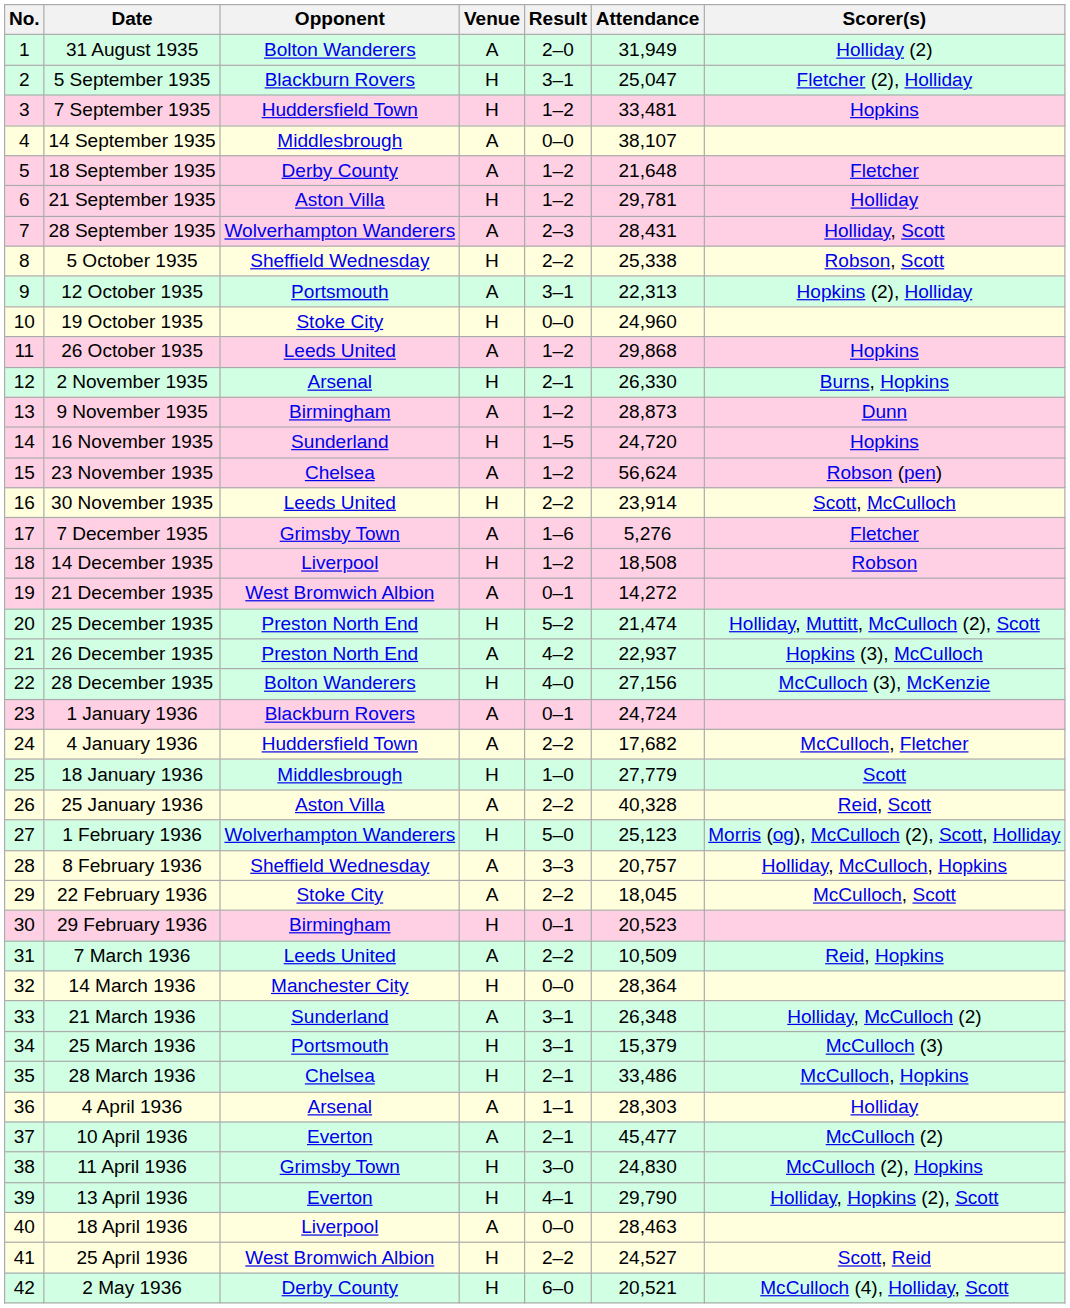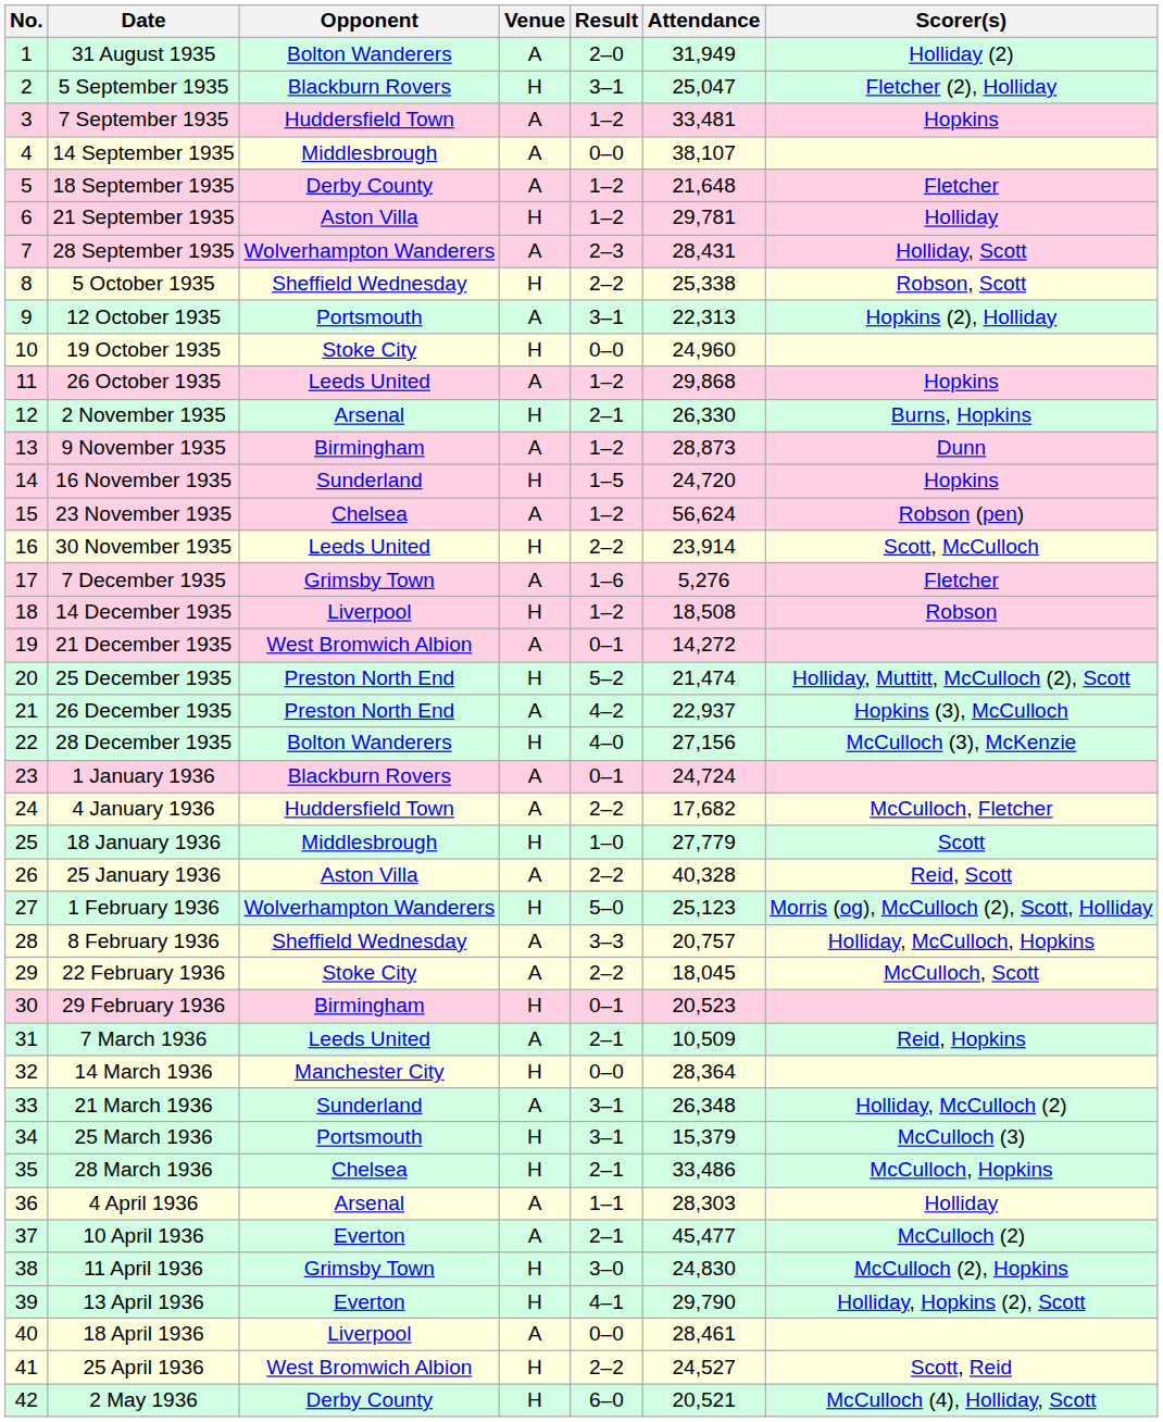7 September 1935 | Venue: H -> A
7 March 1936 | Result: 2–2 -> 2–1
18 April 1936 | Attendance: 28,463 -> 28,461
